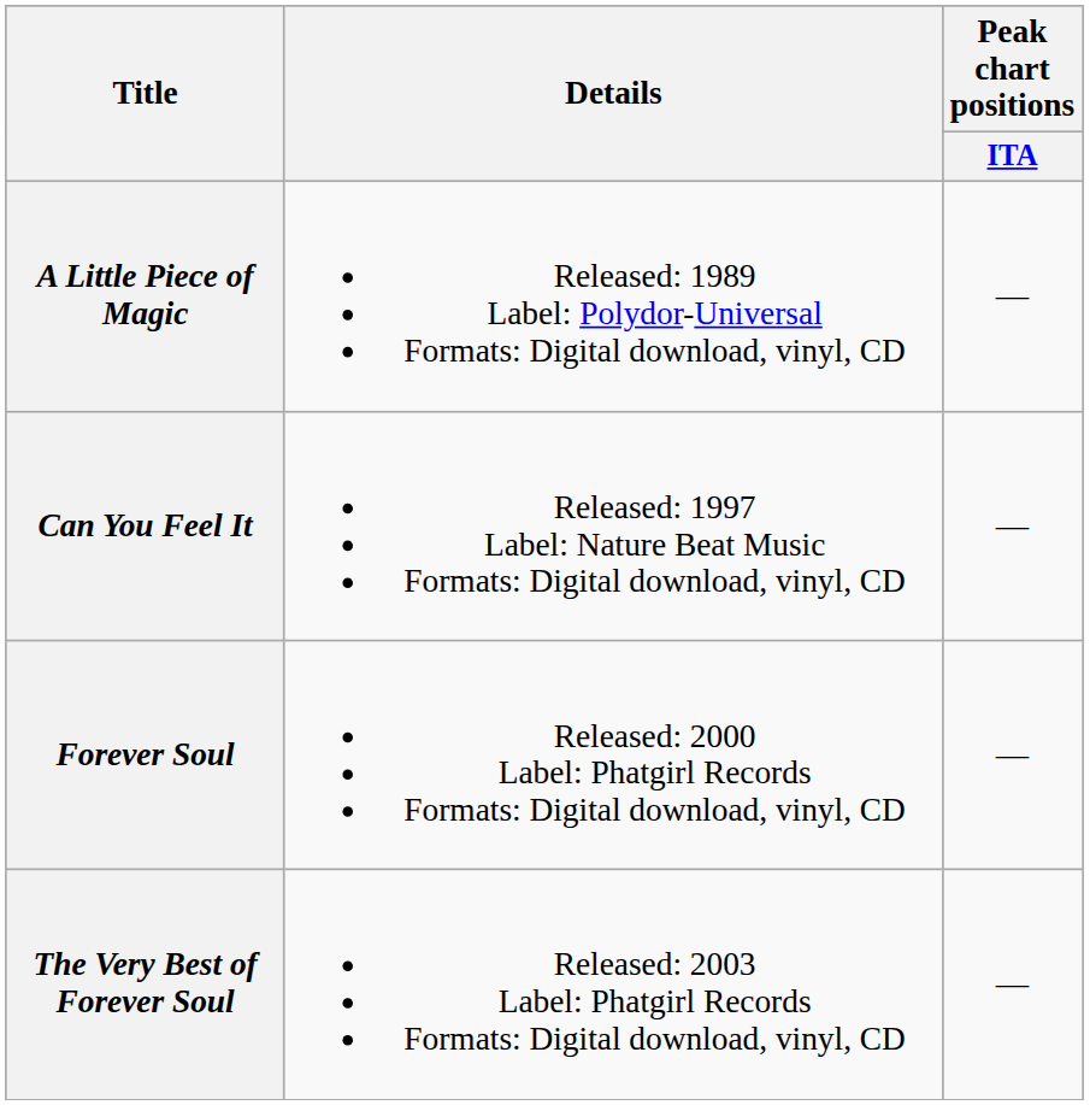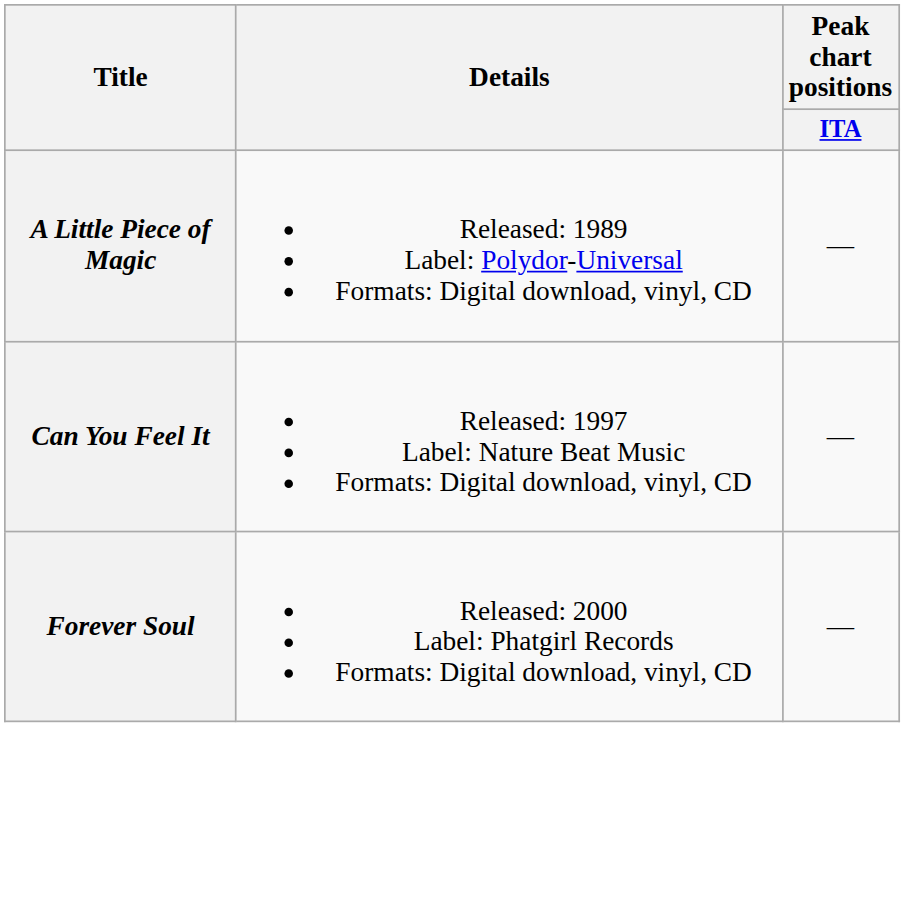- row: The Very Best of Forever Soul | Released: 2003 Label: Phatgirl Records Formats: Digital download, vinyl, CD | —
